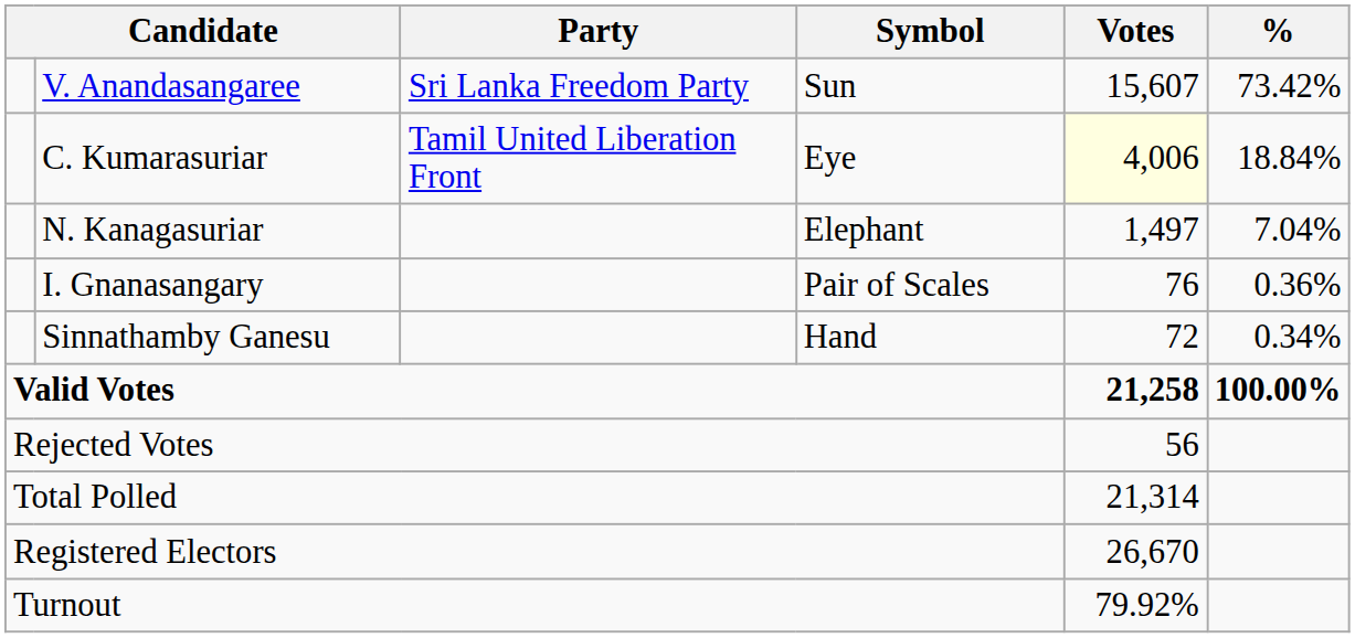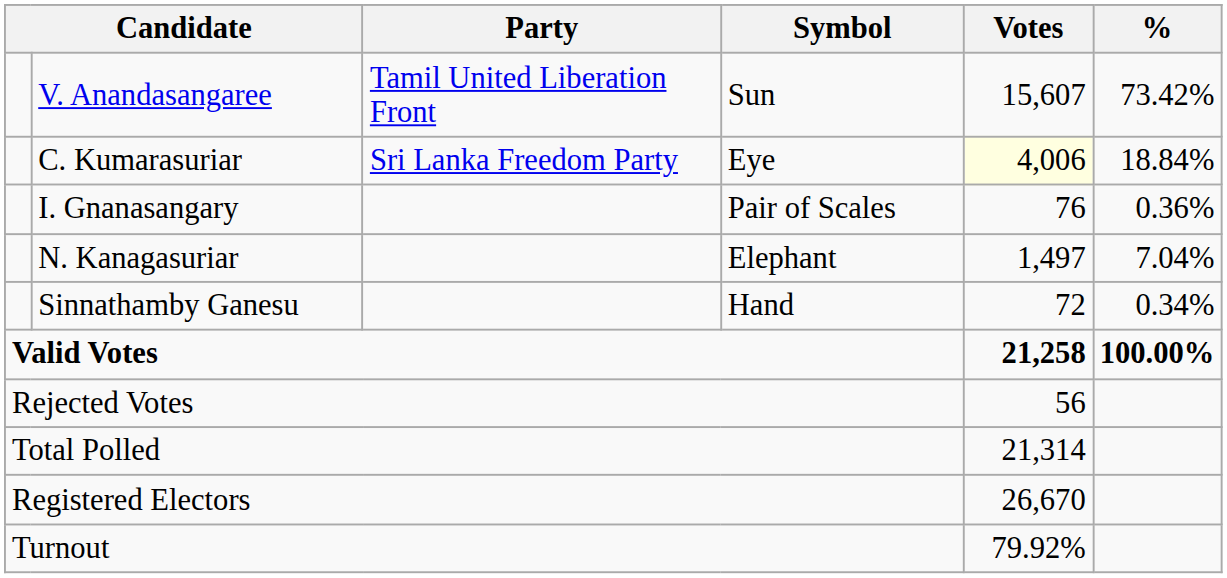V. Anandasangaree | Party: Sri Lanka Freedom Party -> Tamil United Liberation Front
C. Kumarasuriar | Party: Tamil United Liberation Front -> Sri Lanka Freedom Party
rows swapped: N. Kanagasuriar <-> I. Gnanasangary
